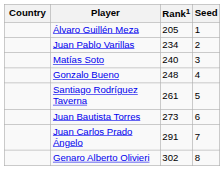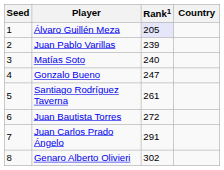columns swapped: Country <-> Seed
Álvaro Guillén Meza | Rank1: no background -> lavender background
Juan Pablo Varillas | Rank1: 234 -> 239
Gonzalo Bueno | Rank1: 248 -> 247
Juan Bautista Torres | Rank1: 273 -> 272
